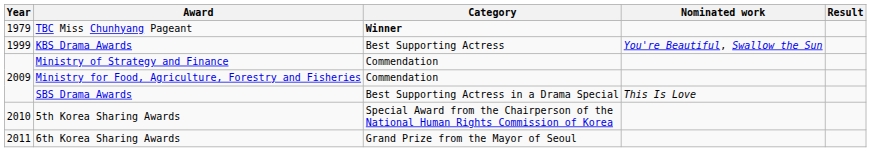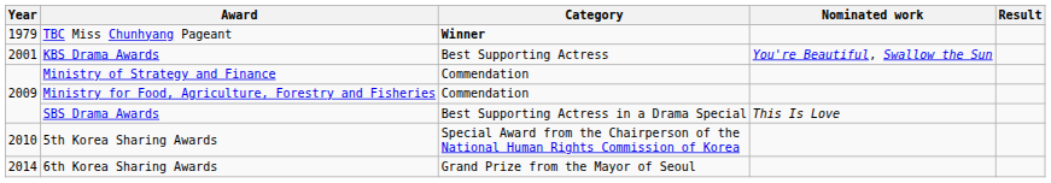KBS Drama Awards | Year: 1999 -> 2001
6th Korea Sharing Awards | Year: 2011 -> 2014
